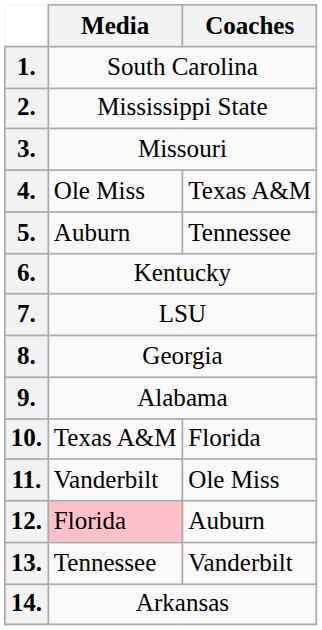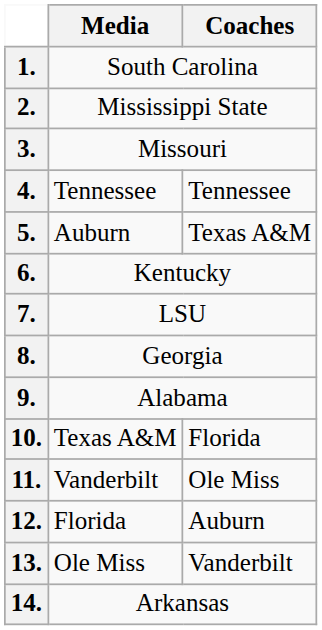4. | Media: Ole Miss -> Tennessee
4. | Coaches: Texas A&M -> Tennessee
5. | Coaches: Tennessee -> Texas A&M
12. | Media: pink background -> no background
13. | Media: Tennessee -> Ole Miss
